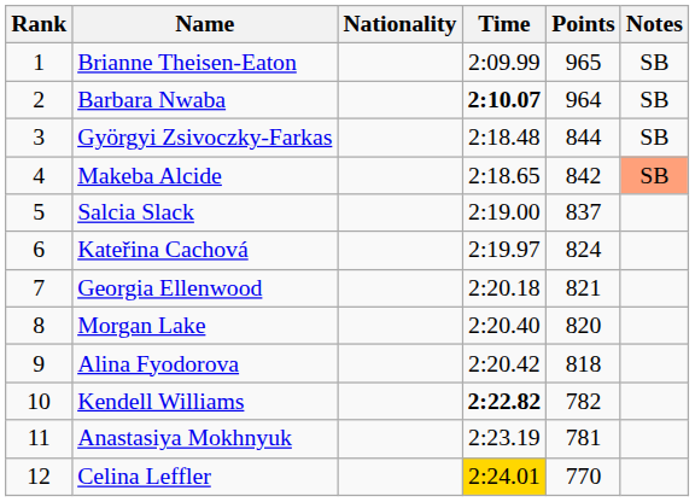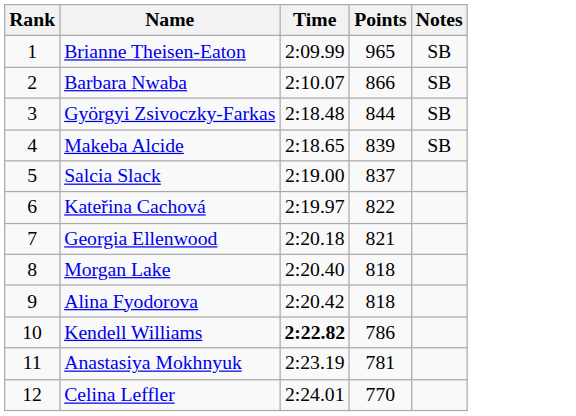- column: Nationality
Barbara Nwaba | Time: bold -> normal
Barbara Nwaba | Points: 964 -> 866
Makeba Alcide | Points: 842 -> 839
Makeba Alcide | Notes: lightsalmon background -> no background
Kateřina Cachová | Points: 824 -> 822
Morgan Lake | Points: 820 -> 818
Kendell Williams | Points: 782 -> 786
Celina Leffler | Time: gold background -> no background
